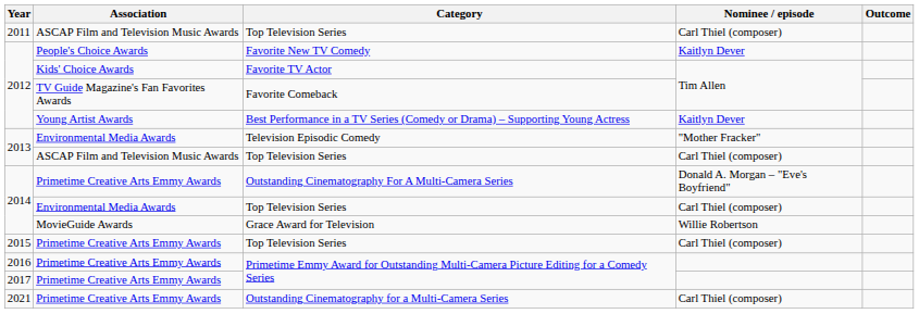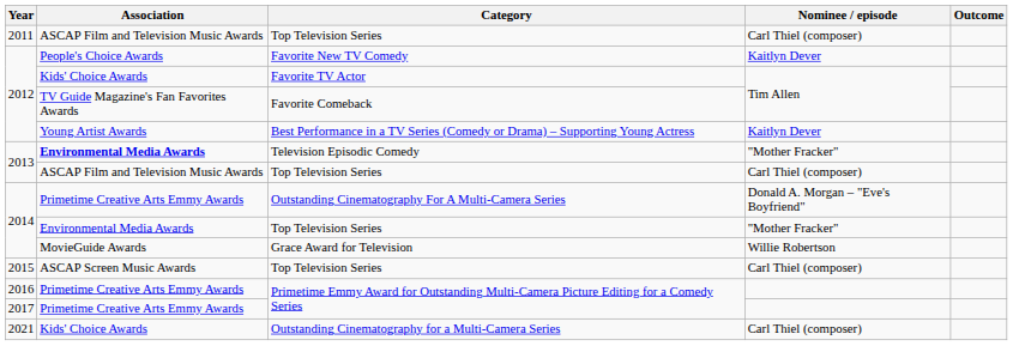Television Episodic Comedy | Association: normal -> bold
2014 / Top Television Series | Nominee / episode: Carl Thiel (composer) -> "Mother Fracker"
2015 / Top Television Series | Association: Primetime Creative Arts Emmy Awards -> ASCAP Screen Music Awards
Outstanding Cinematography for a Multi-Camera Series | Association: Primetime Creative Arts Emmy Awards -> Kids' Choice Awards
